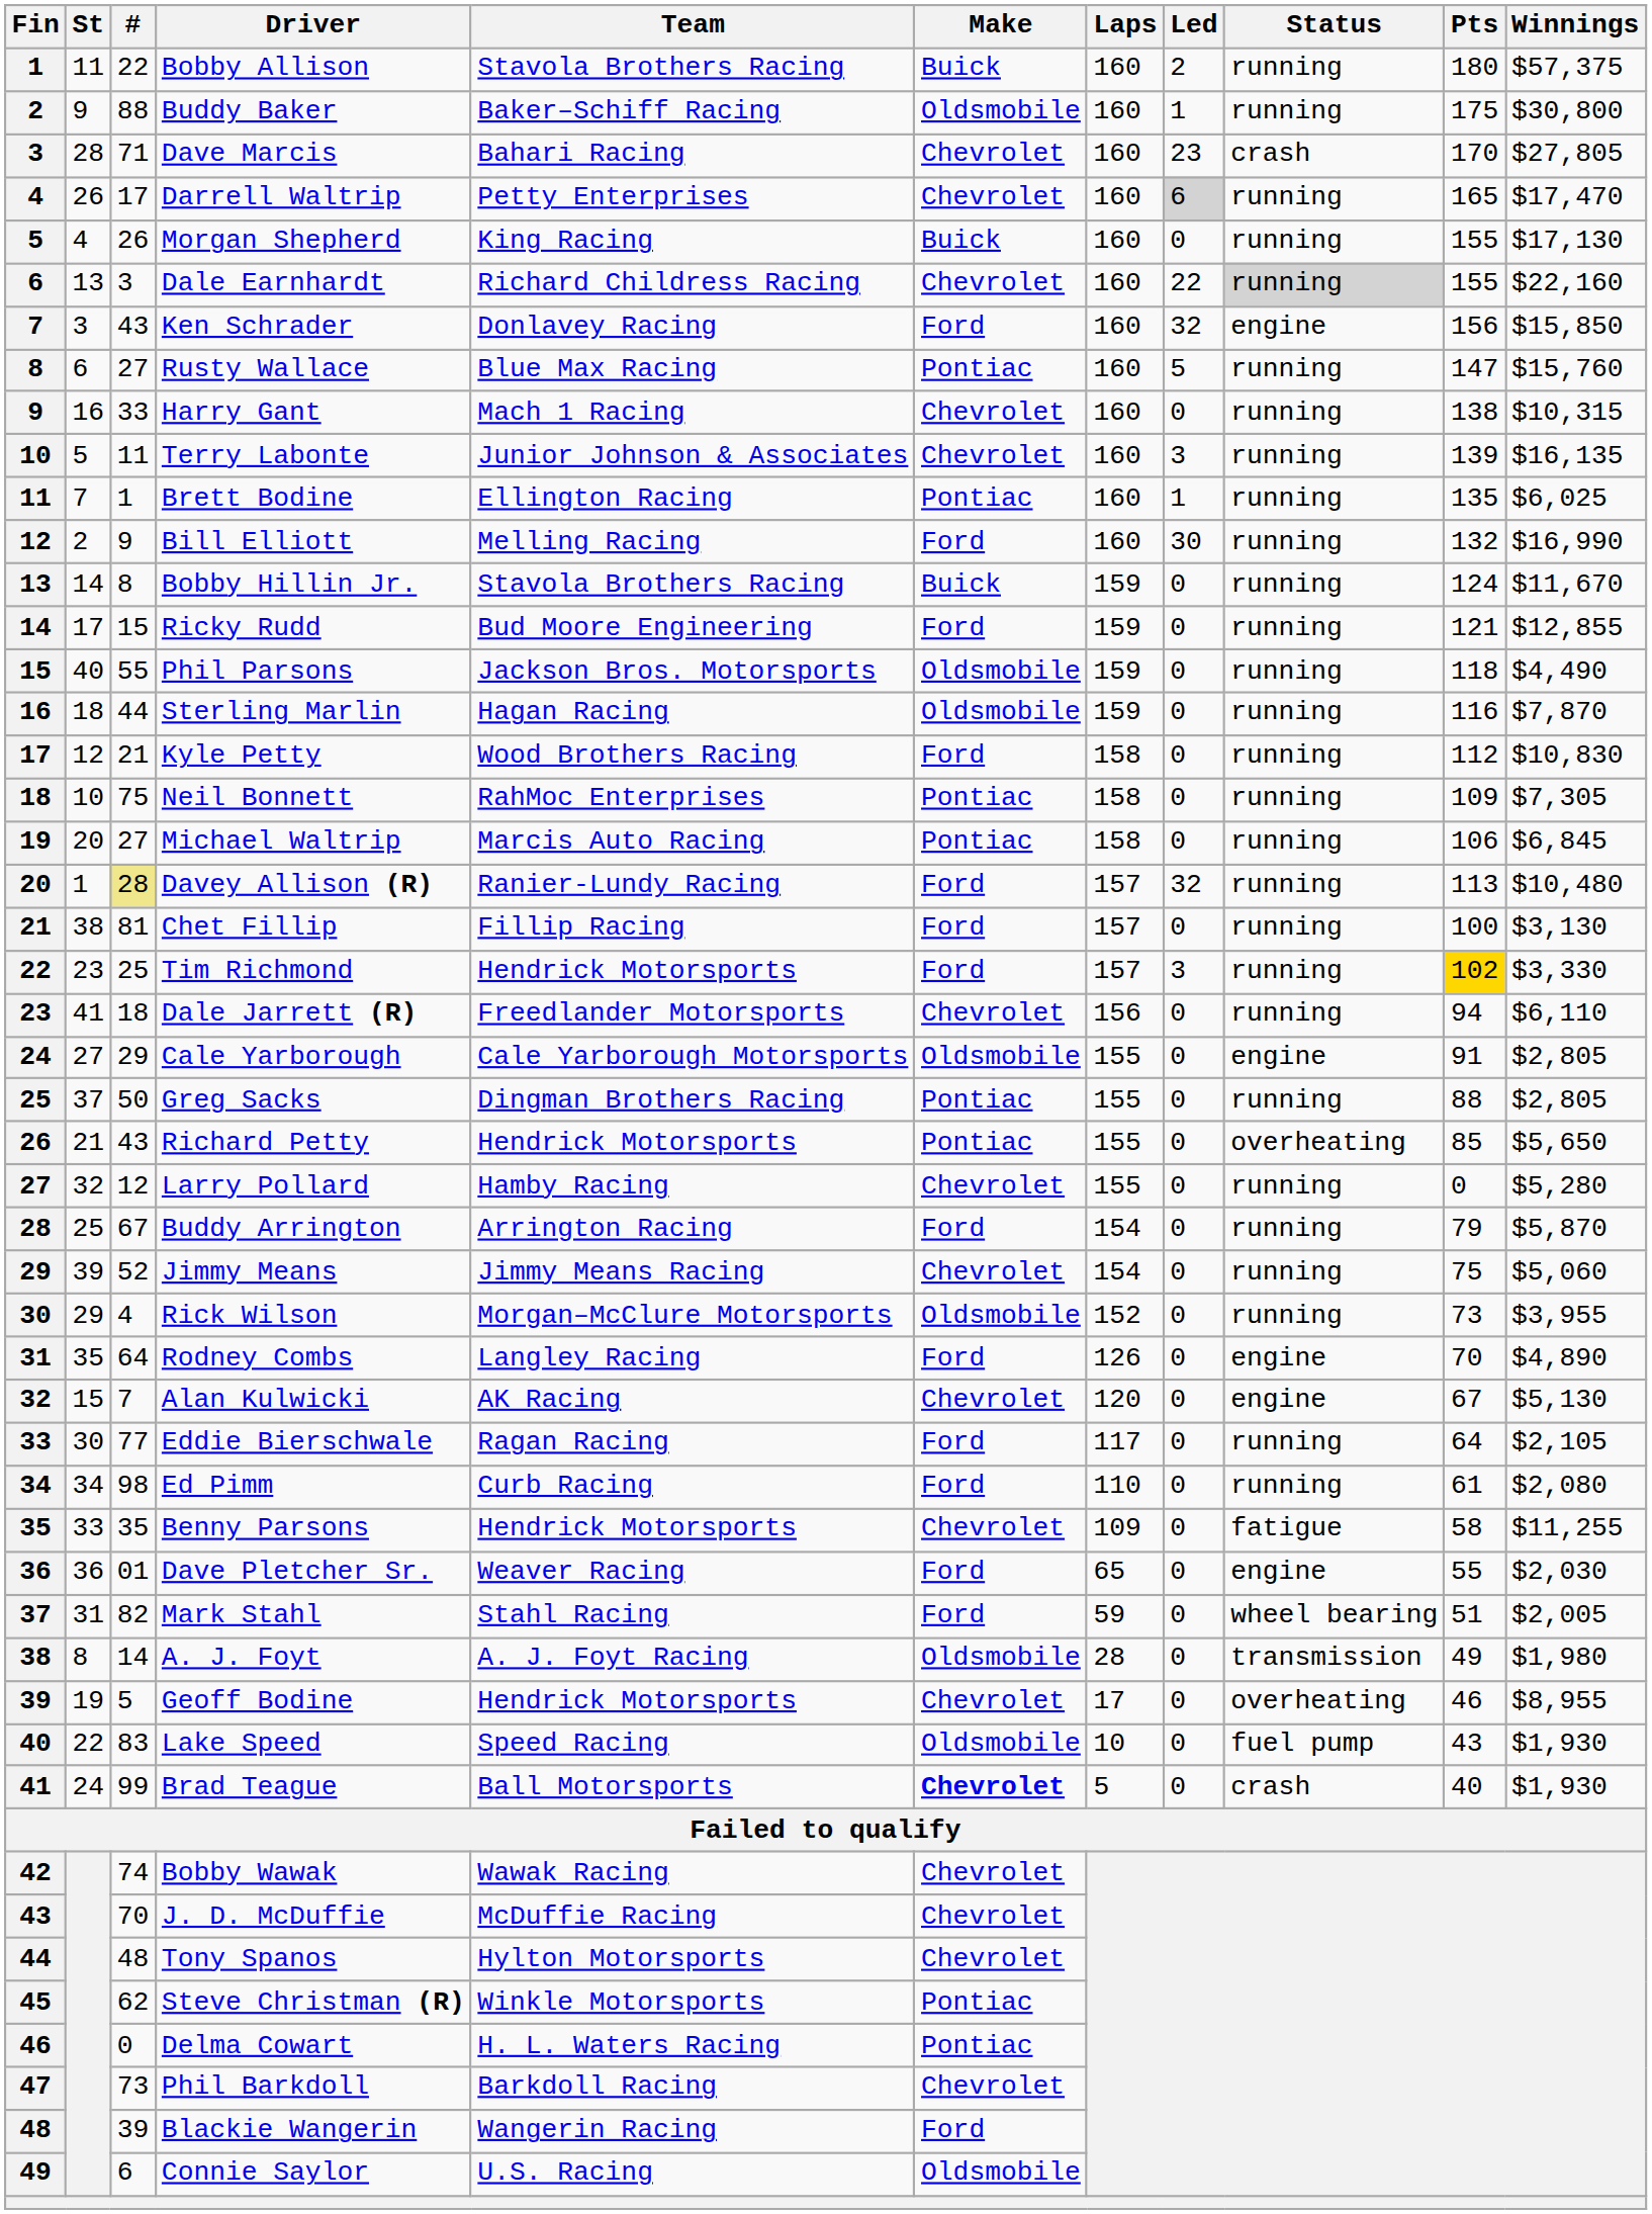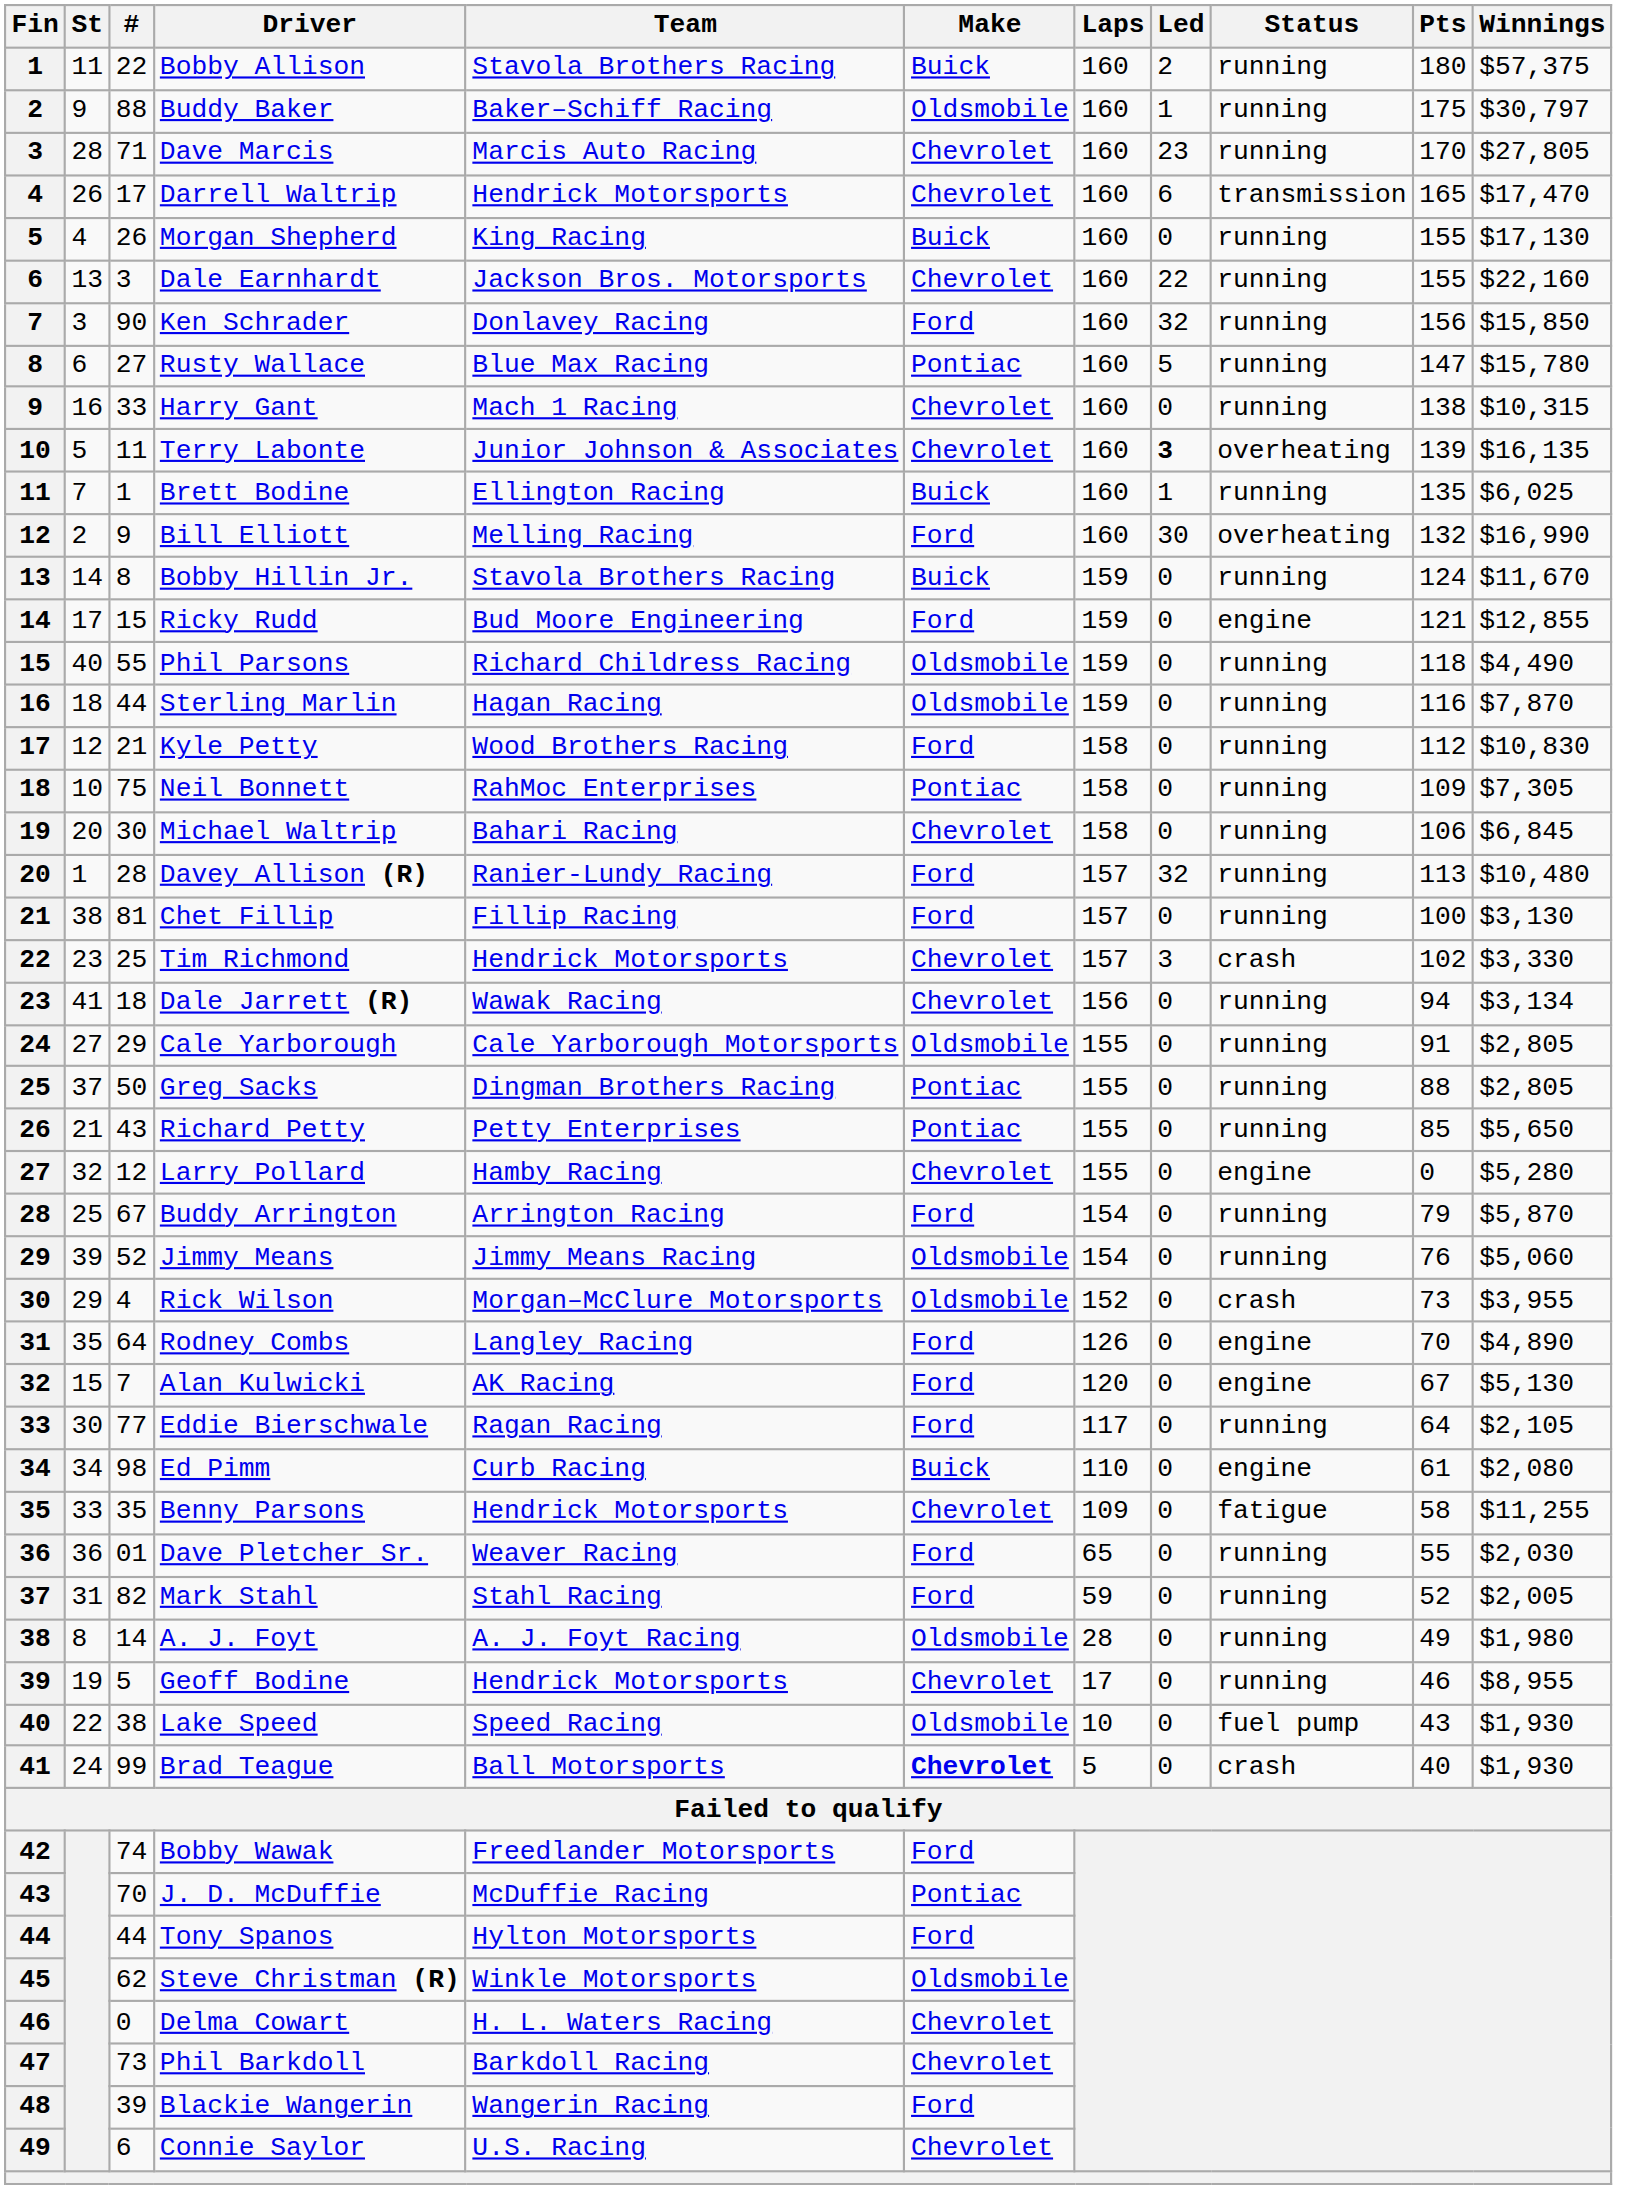Buddy Baker | Winnings: $30,800 -> $30,797
Dave Marcis | Team: Bahari Racing -> Marcis Auto Racing
Dave Marcis | Status: crash -> running
Darrell Waltrip | Team: Petty Enterprises -> Hendrick Motorsports
Darrell Waltrip | Led: lightgrey background -> no background
Darrell Waltrip | Status: running -> transmission
Dale Earnhardt | Team: Richard Childress Racing -> Jackson Bros. Motorsports
Dale Earnhardt | Status: lightgrey background -> no background
Ken Schrader | #: 43 -> 90
Ken Schrader | Status: engine -> running
Rusty Wallace | Winnings: $15,760 -> $15,780
Terry Labonte | Led: normal -> bold
Terry Labonte | Status: running -> overheating
Brett Bodine | Make: Pontiac -> Buick
Bill Elliott | Status: running -> overheating
Ricky Rudd | Status: running -> engine
Phil Parsons | Team: Jackson Bros. Motorsports -> Richard Childress Racing
Michael Waltrip | #: 27 -> 30
Michael Waltrip | Team: Marcis Auto Racing -> Bahari Racing
Michael Waltrip | Make: Pontiac -> Chevrolet
Davey Allison (R) | #: khaki background -> no background
Tim Richmond | Make: Ford -> Chevrolet
Tim Richmond | Status: running -> crash
Tim Richmond | Pts: gold background -> no background
Dale Jarrett (R) | Team: Freedlander Motorsports -> Wawak Racing
Dale Jarrett (R) | Winnings: $6,110 -> $3,134
Cale Yarborough | Status: engine -> running
Richard Petty | Team: Hendrick Motorsports -> Petty Enterprises
Richard Petty | Status: overheating -> running
Larry Pollard | Status: running -> engine
Jimmy Means | Make: Chevrolet -> Oldsmobile
Jimmy Means | Pts: 75 -> 76
Rick Wilson | Status: running -> crash
Alan Kulwicki | Make: Chevrolet -> Ford
Ed Pimm | Make: Ford -> Buick
Ed Pimm | Status: running -> engine
Dave Pletcher Sr. | Status: engine -> running
Mark Stahl | Status: wheel bearing -> running
Mark Stahl | Pts: 51 -> 52
A. J. Foyt | Status: transmission -> running
Geoff Bodine | Status: overheating -> running
Lake Speed | #: 83 -> 38
Bobby Wawak | Team: Wawak Racing -> Freedlander Motorsports
Bobby Wawak | Make: Chevrolet -> Ford
J. D. McDuffie | Make: Chevrolet -> Pontiac
Tony Spanos | #: 48 -> 44
Tony Spanos | Make: Chevrolet -> Ford
Steve Christman (R) | Make: Pontiac -> Oldsmobile
Delma Cowart | Make: Pontiac -> Chevrolet
Connie Saylor | Make: Oldsmobile -> Chevrolet
